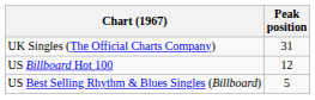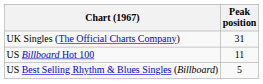US Billboard Hot 100 | Peak position: 12 -> 11
